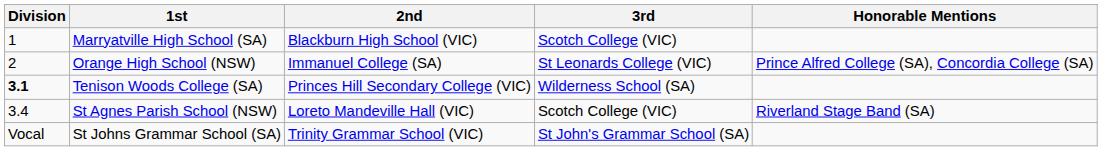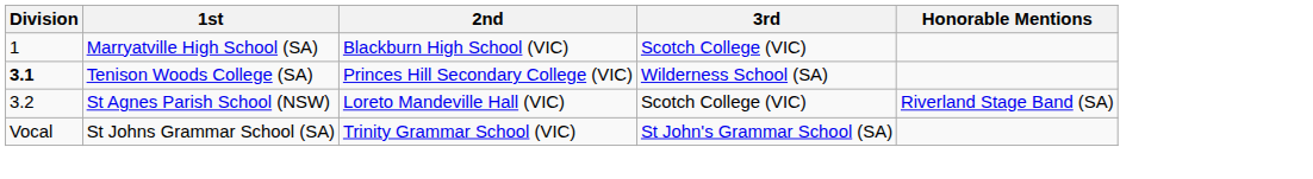- row: 2 | Orange High School (NSW) | Immanuel College (SA) | St Leonards College (VIC) | Prince Alfred College (SA), Concordia College (SA)
St Agnes Parish School (NSW) | Division: 3.4 -> 3.2
